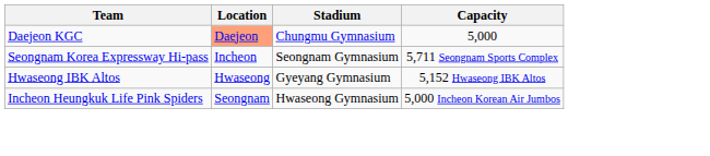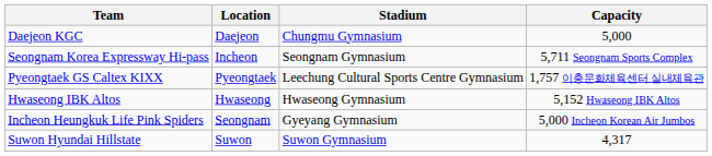Daejeon KGC | Location: lightsalmon background -> no background
+ row: Pyeongtaek GS Caltex KIXX | Pyeongtaek | Leechung Cultural Sports Centre Gymnasium | 1,757 이충문화체육센터 실내체육관
Hwaseong IBK Altos | Stadium: Gyeyang Gymnasium -> Hwaseong Gymnasium
Incheon Heungkuk Life Pink Spiders | Stadium: Hwaseong Gymnasium -> Gyeyang Gymnasium
+ row: Suwon Hyundai Hillstate | Suwon | Suwon Gymnasium | 4,317
